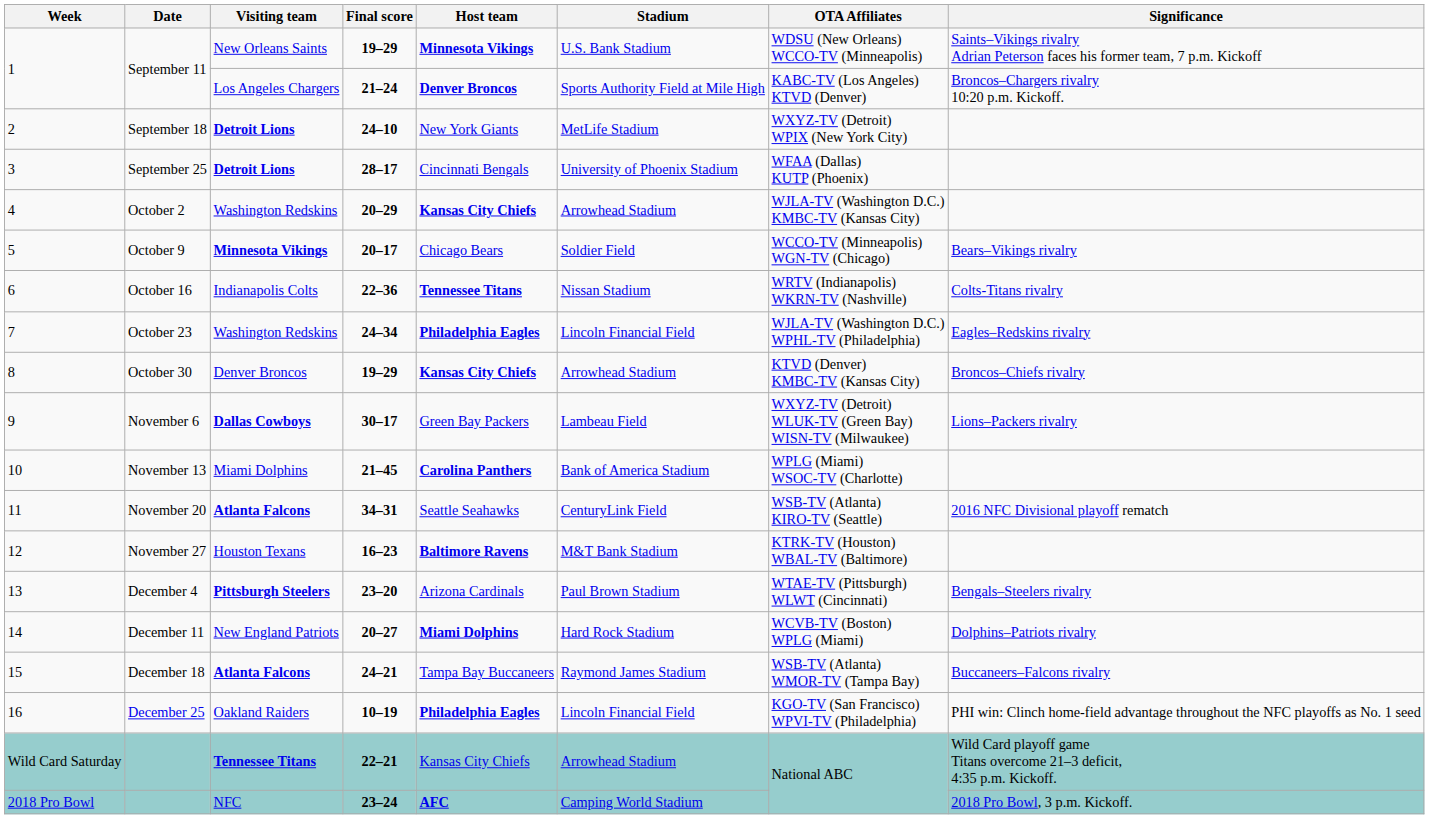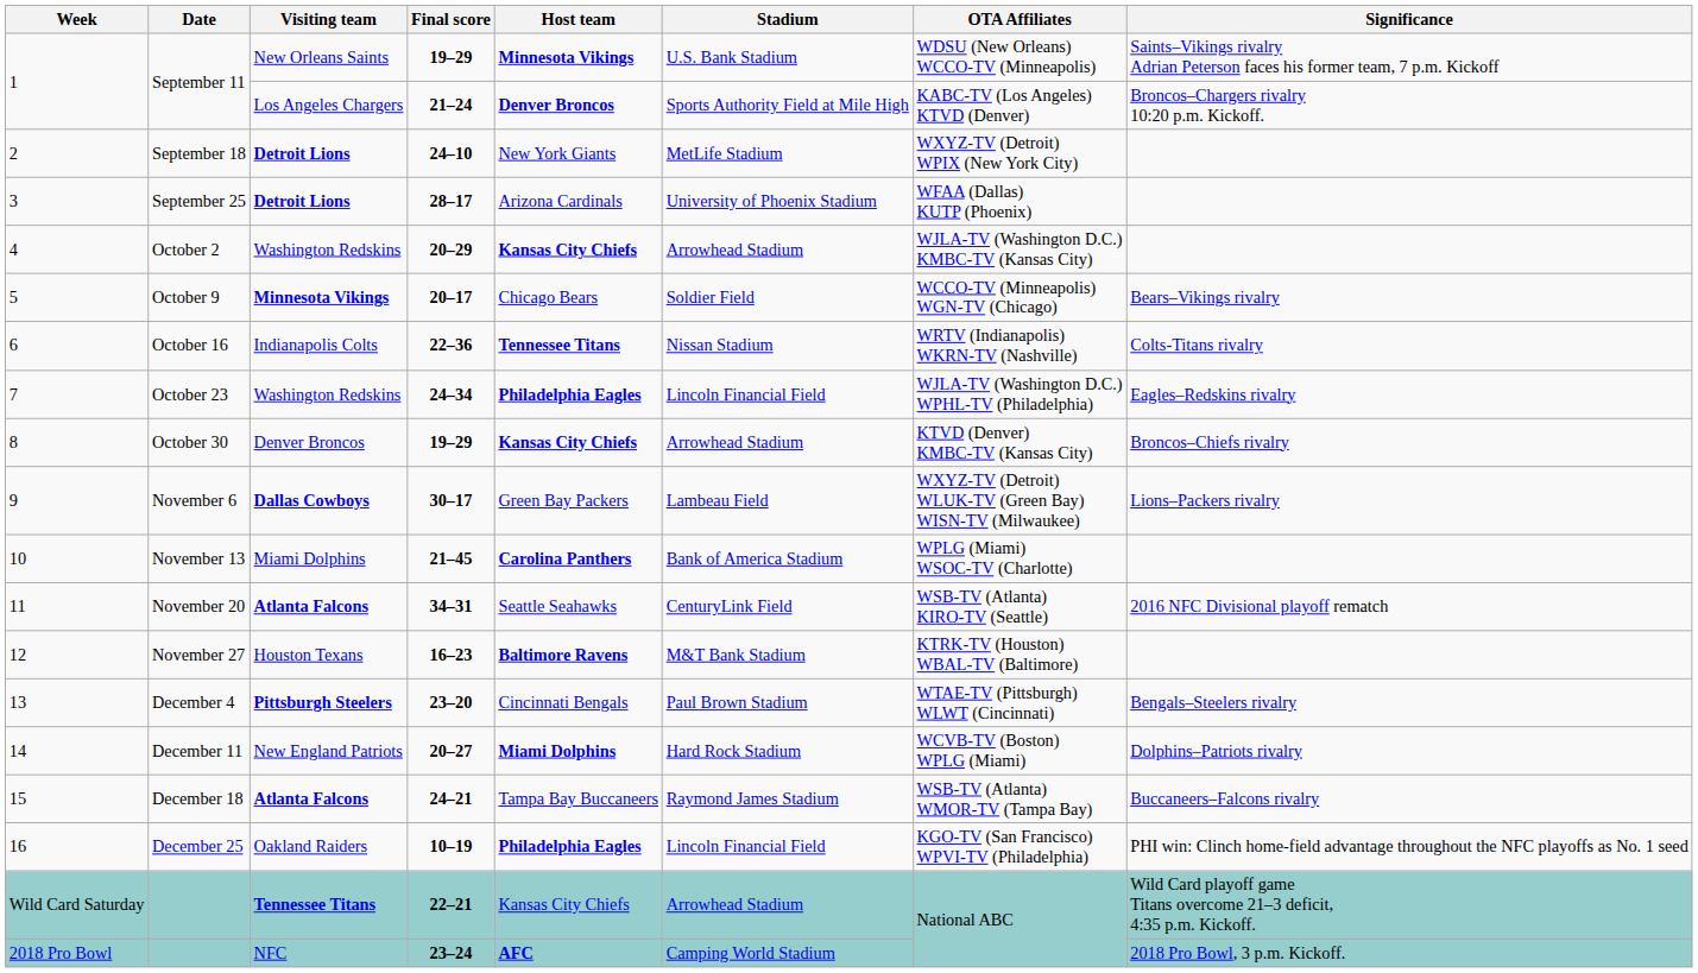3 | Host team: Cincinnati Bengals -> Arizona Cardinals
13 | Host team: Arizona Cardinals -> Cincinnati Bengals
